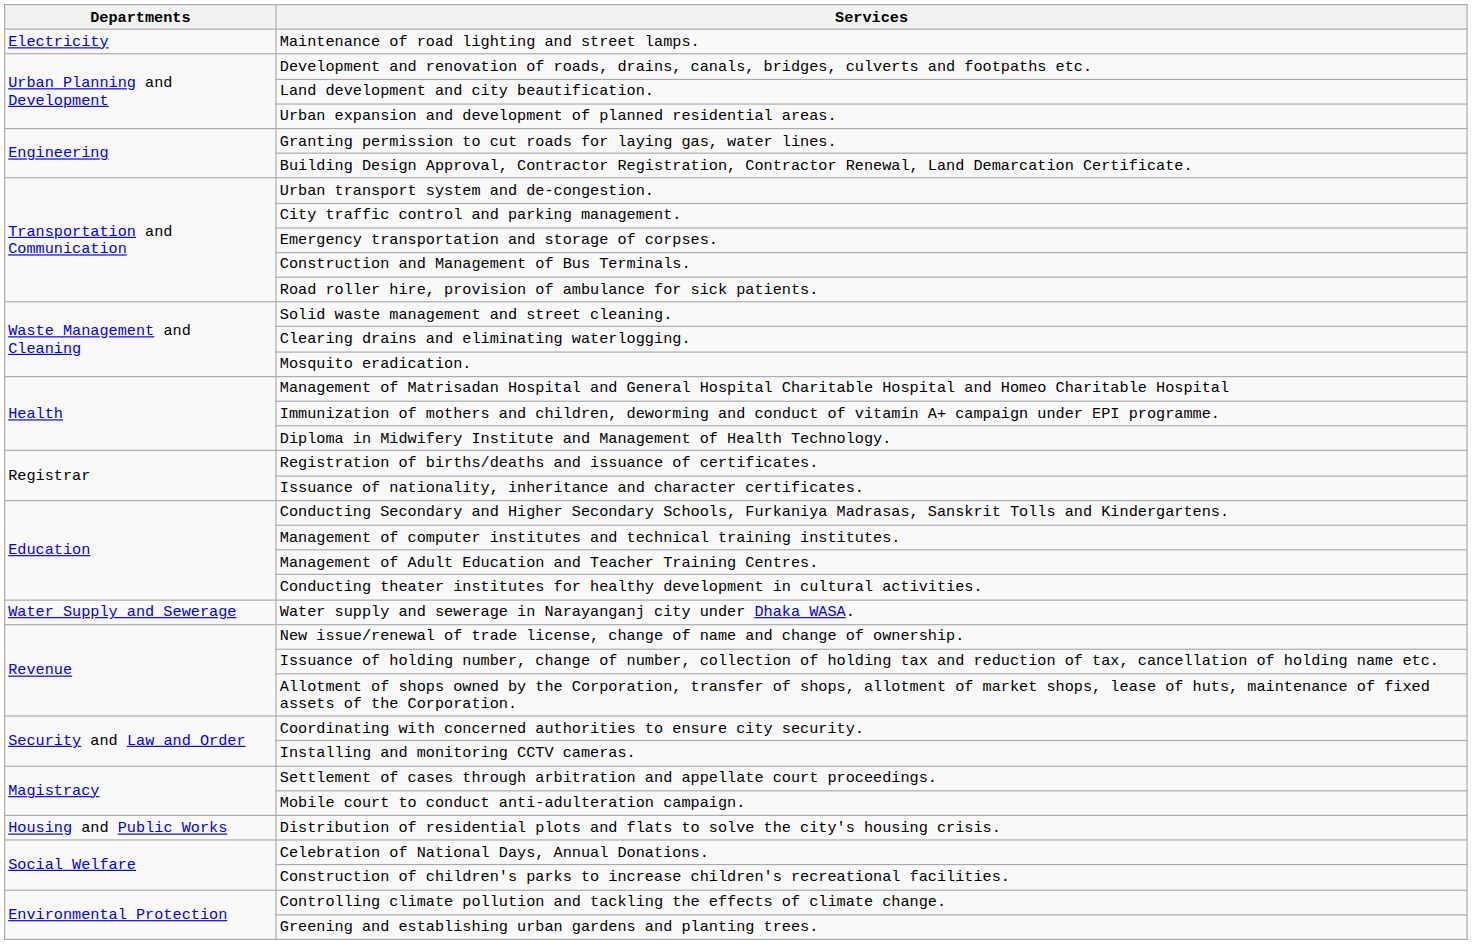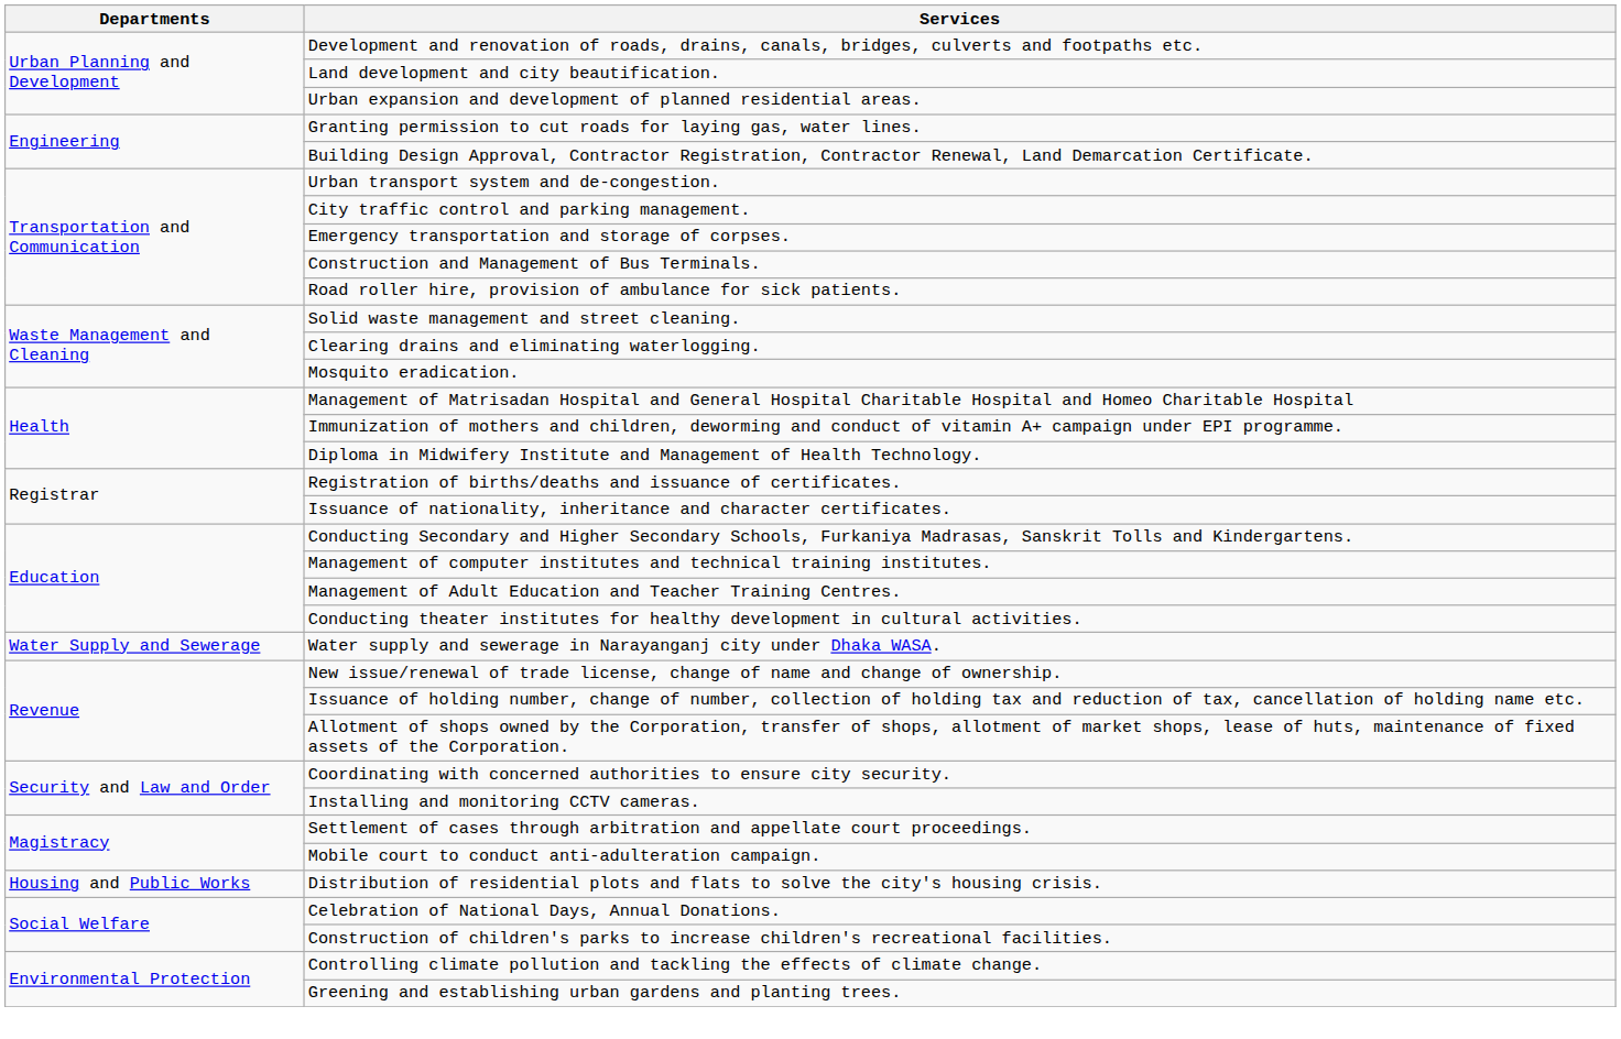- row: Electricity | Maintenance of road lighting and street lamps.
